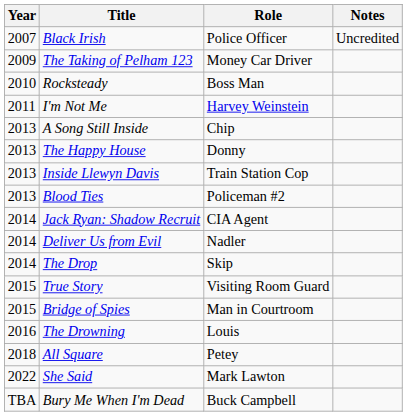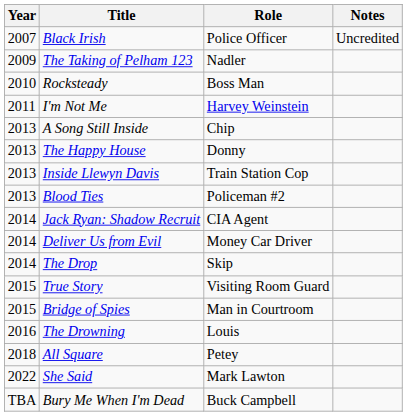The Taking of Pelham 123 | Role: Money Car Driver -> Nadler
Deliver Us from Evil | Role: Nadler -> Money Car Driver
